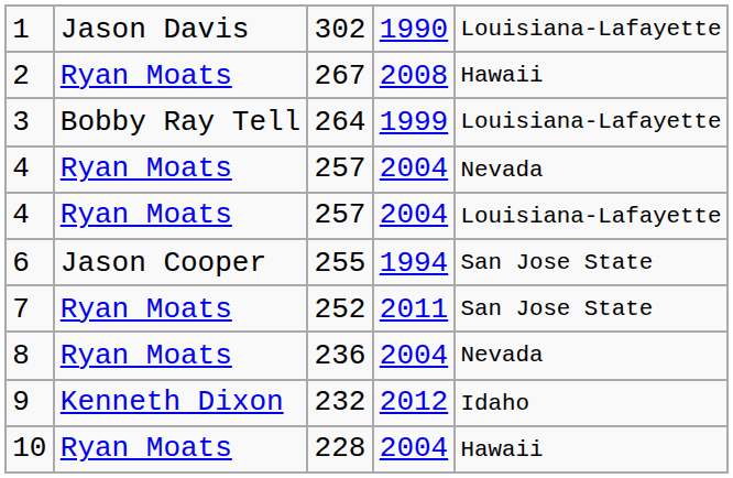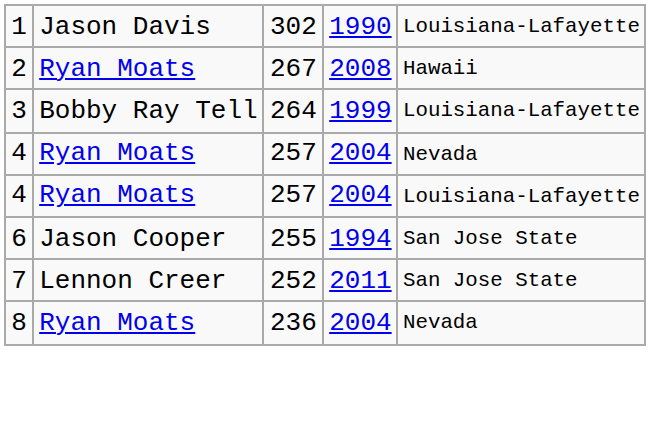7 | column 2: Ryan Moats -> Lennon Creer
- row: 9 | Kenneth Dixon | 232 | 2012 | Idaho
- row: 10 | Ryan Moats | 228 | 2004 | Hawaii
